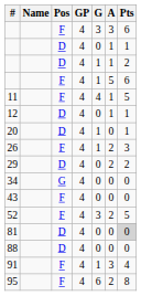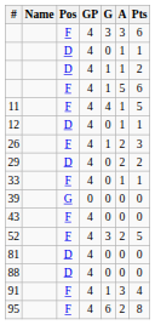- row: 20 | D | 4 | 1 | 0 | 1
+ row: 33 | F | 4 | 0 | 1 | 1
- row: 34 | G | 4 | 0 | 0 | 0
+ row: 39 | G | 0 | 0 | 0 | 0
81 | Pts: lightgrey background -> no background
